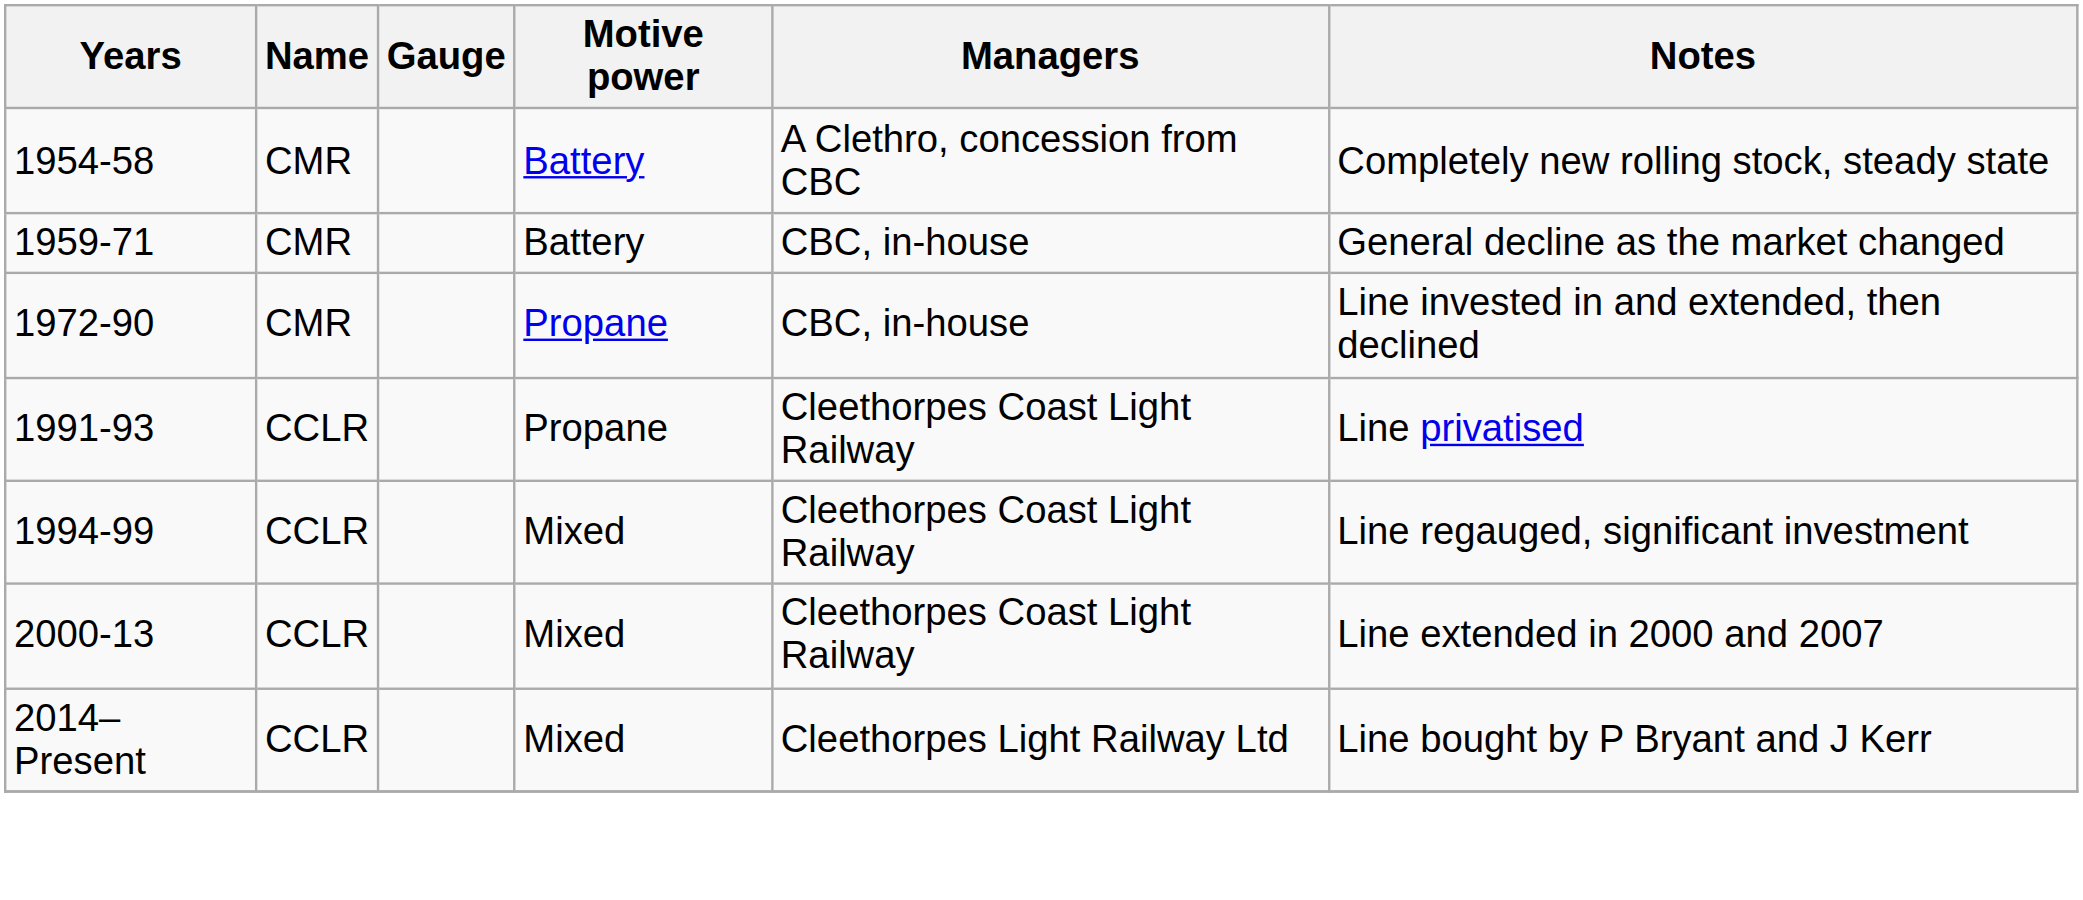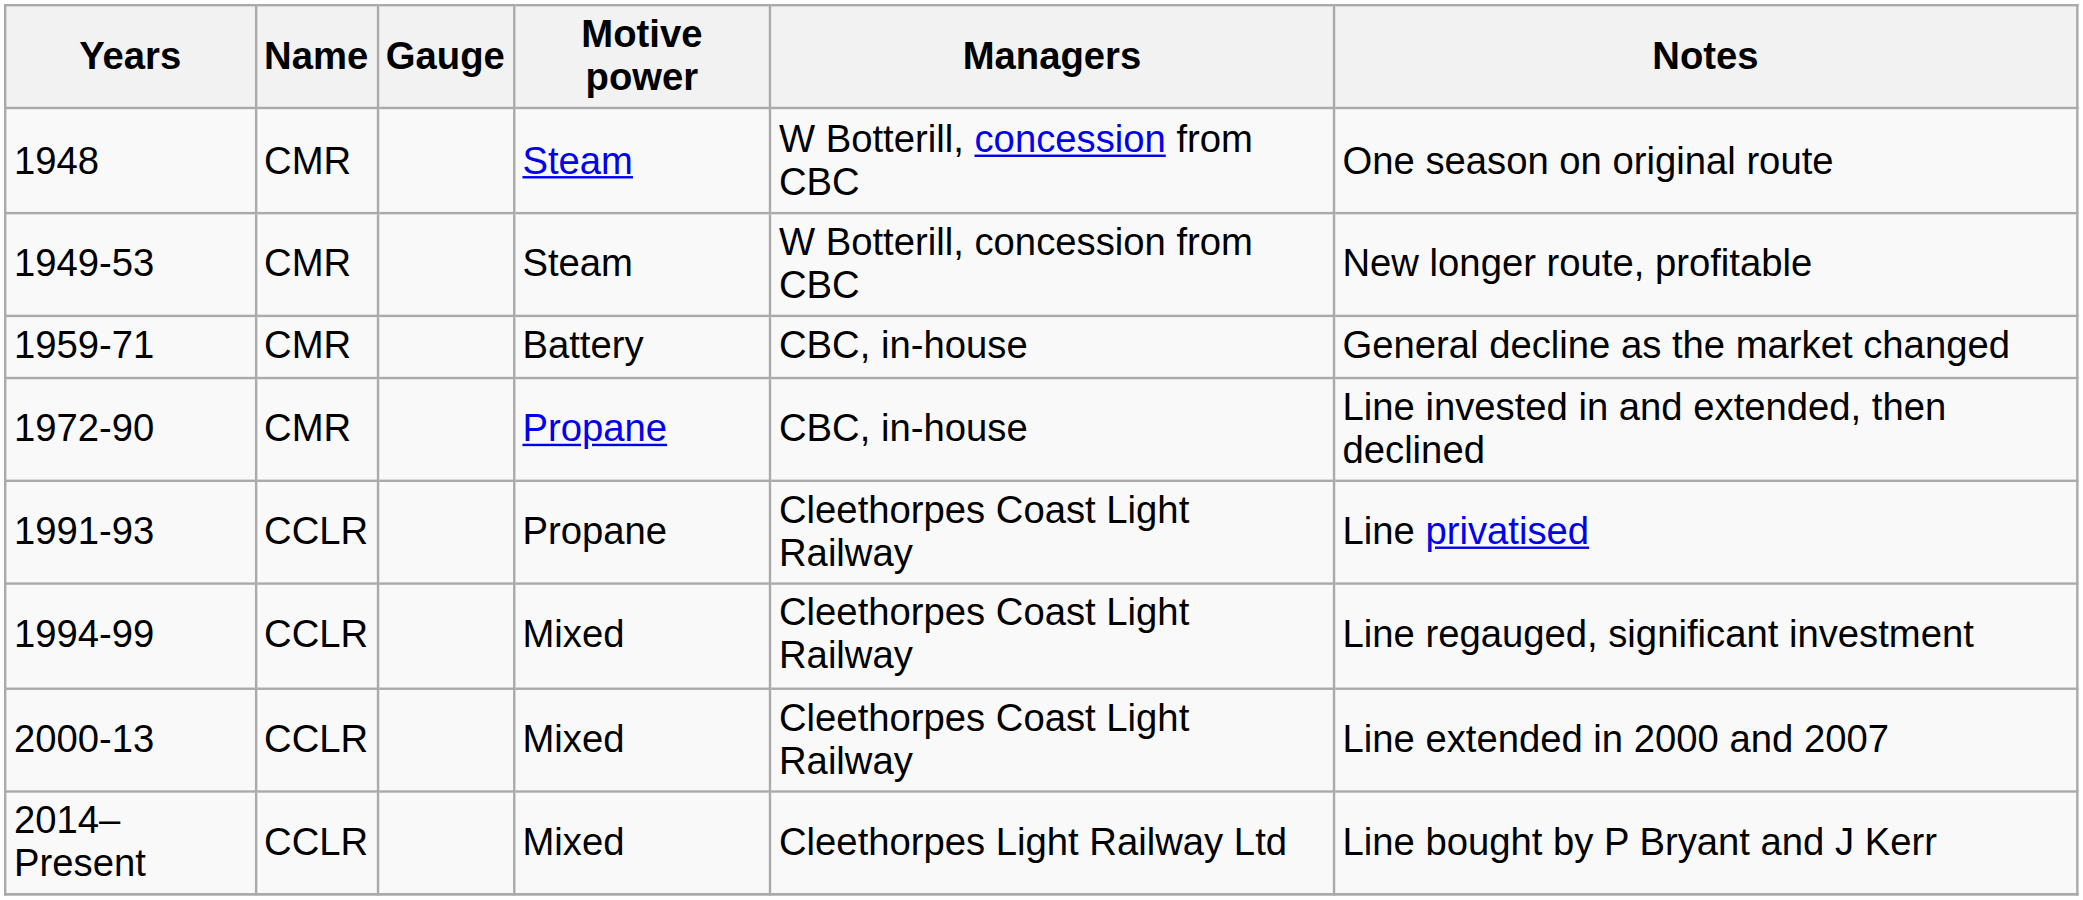+ row: 1948 | CMR | Steam | W Botterill, concession from CBC | One season on original route
+ row: 1949-53 | CMR | Steam | W Botterill, concession from CBC | New longer route, profitable
- row: 1954-58 | CMR | Battery | A Clethro, concession from CBC | Completely new rolling stock, steady state
